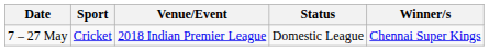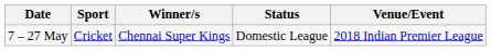columns swapped: Venue/Event <-> Winner/s
